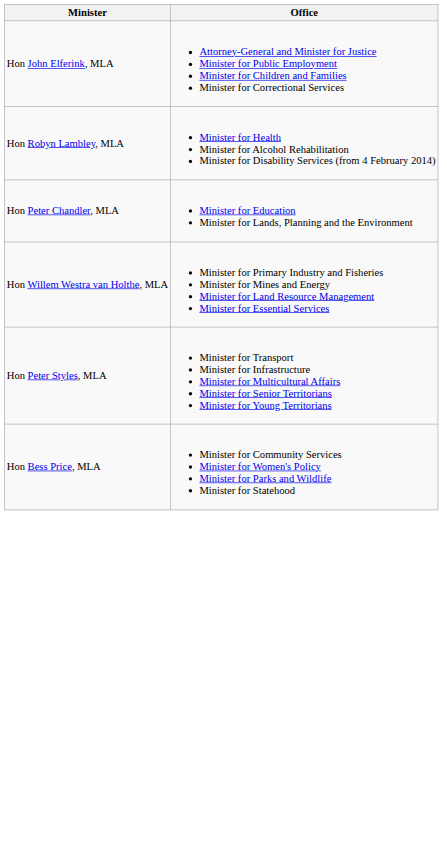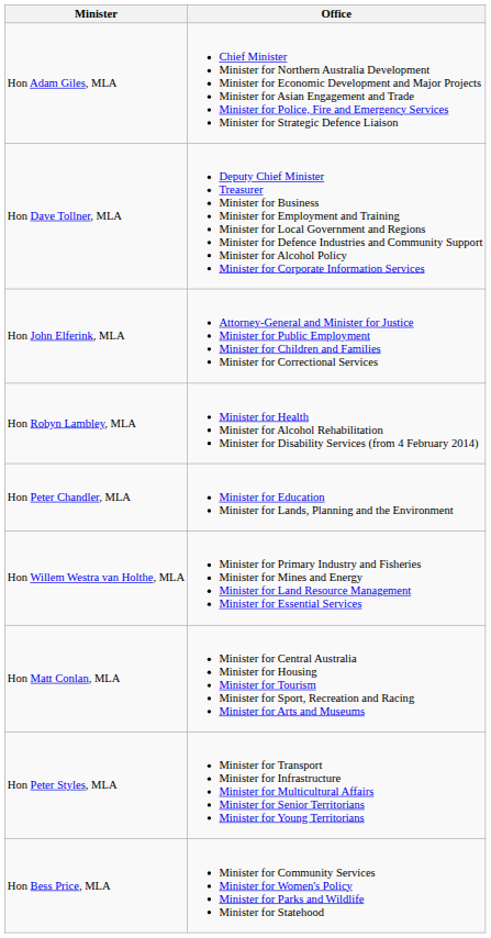+ row: Hon Adam Giles, MLA | Chief Minister Minister for Northern Australia Development Minister for Economic Development and Major Projects Minister for Asian Engagement and Trade Minister for Police, Fire and Emergency Services Minister for Strategic Defence Liaison
+ row: Hon Dave Tollner, MLA | Deputy Chief Minister Treasurer Minister for Business Minister for Employment and Training Minister for Local Government and Regions Minister for Defence Industries and Community Support Minister for Alcohol Policy Minister for Corporate Information Services
+ row: Hon Matt Conlan, MLA | Minister for Central Australia Minister for Housing Minister for Tourism Minister for Sport, Recreation and Racing Minister for Arts and Museums
